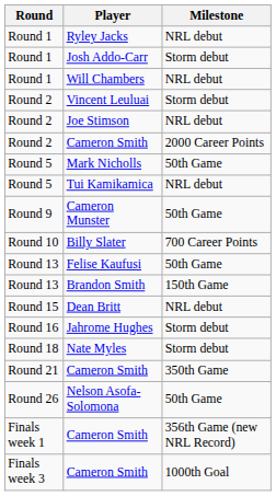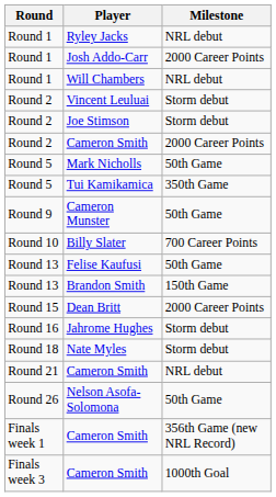Josh Addo-Carr | Milestone: Storm debut -> 2000 Career Points
Joe Stimson | Milestone: NRL debut -> Storm debut
Tui Kamikamica | Milestone: NRL debut -> 350th Game
Dean Britt | Milestone: NRL debut -> 2000 Career Points
Round 21 / Cameron Smith | Milestone: 350th Game -> NRL debut
